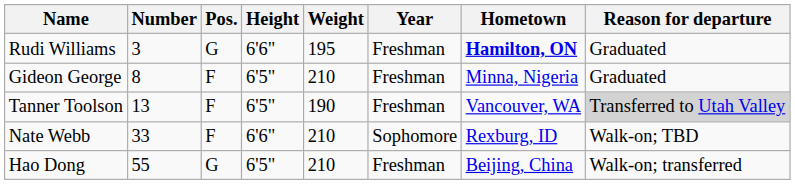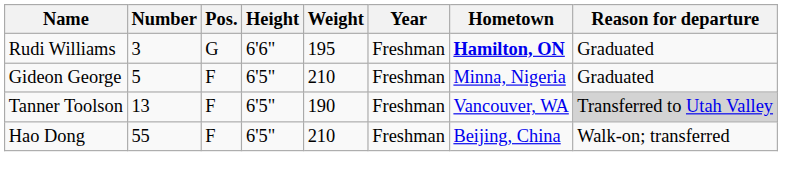Gideon George | Number: 8 -> 5
- row: Nate Webb | 33 | F | 6'6" | 210 | Sophomore | Rexburg, ID | Walk-on; TBD
Hao Dong | Pos.: G -> F
